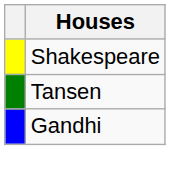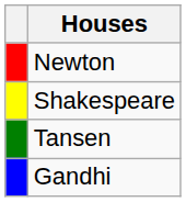+ row: Newton
